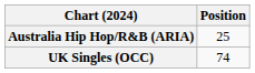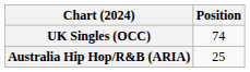rows swapped: Australia Hip Hop/R&B (ARIA) <-> UK Singles (OCC)
